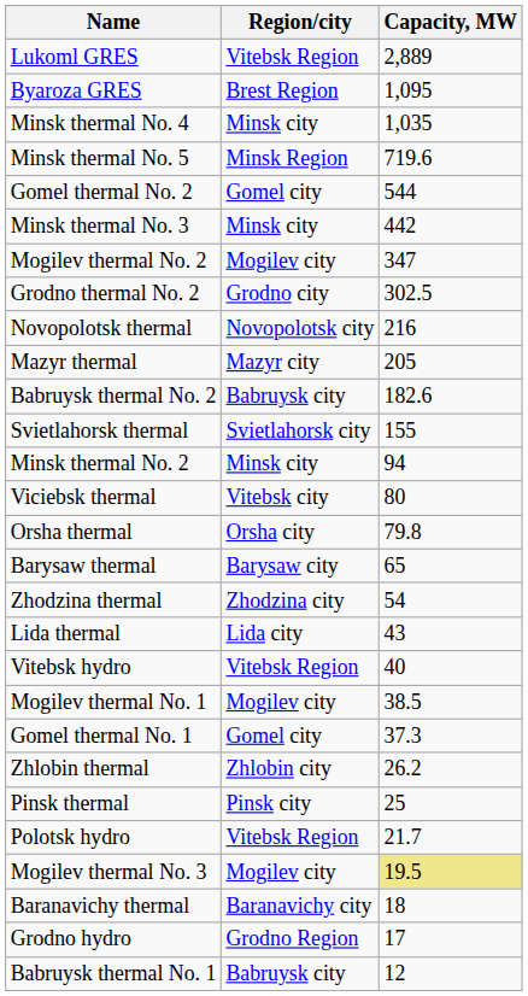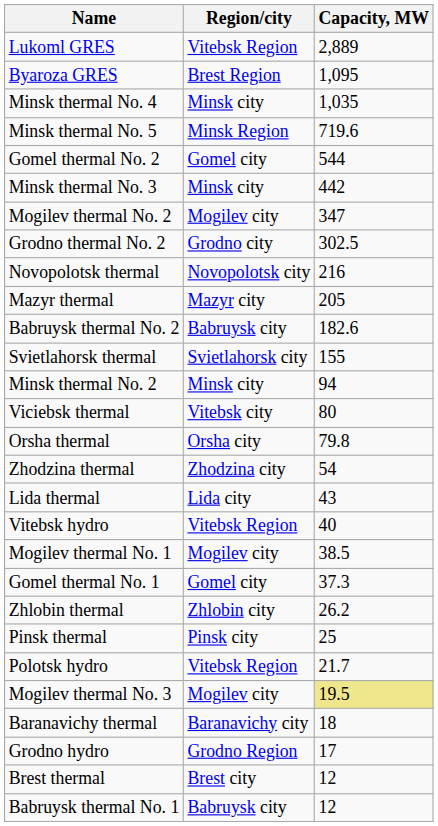- row: Barysaw thermal | Barysaw city | 65
+ row: Brest thermal | Brest city | 12
